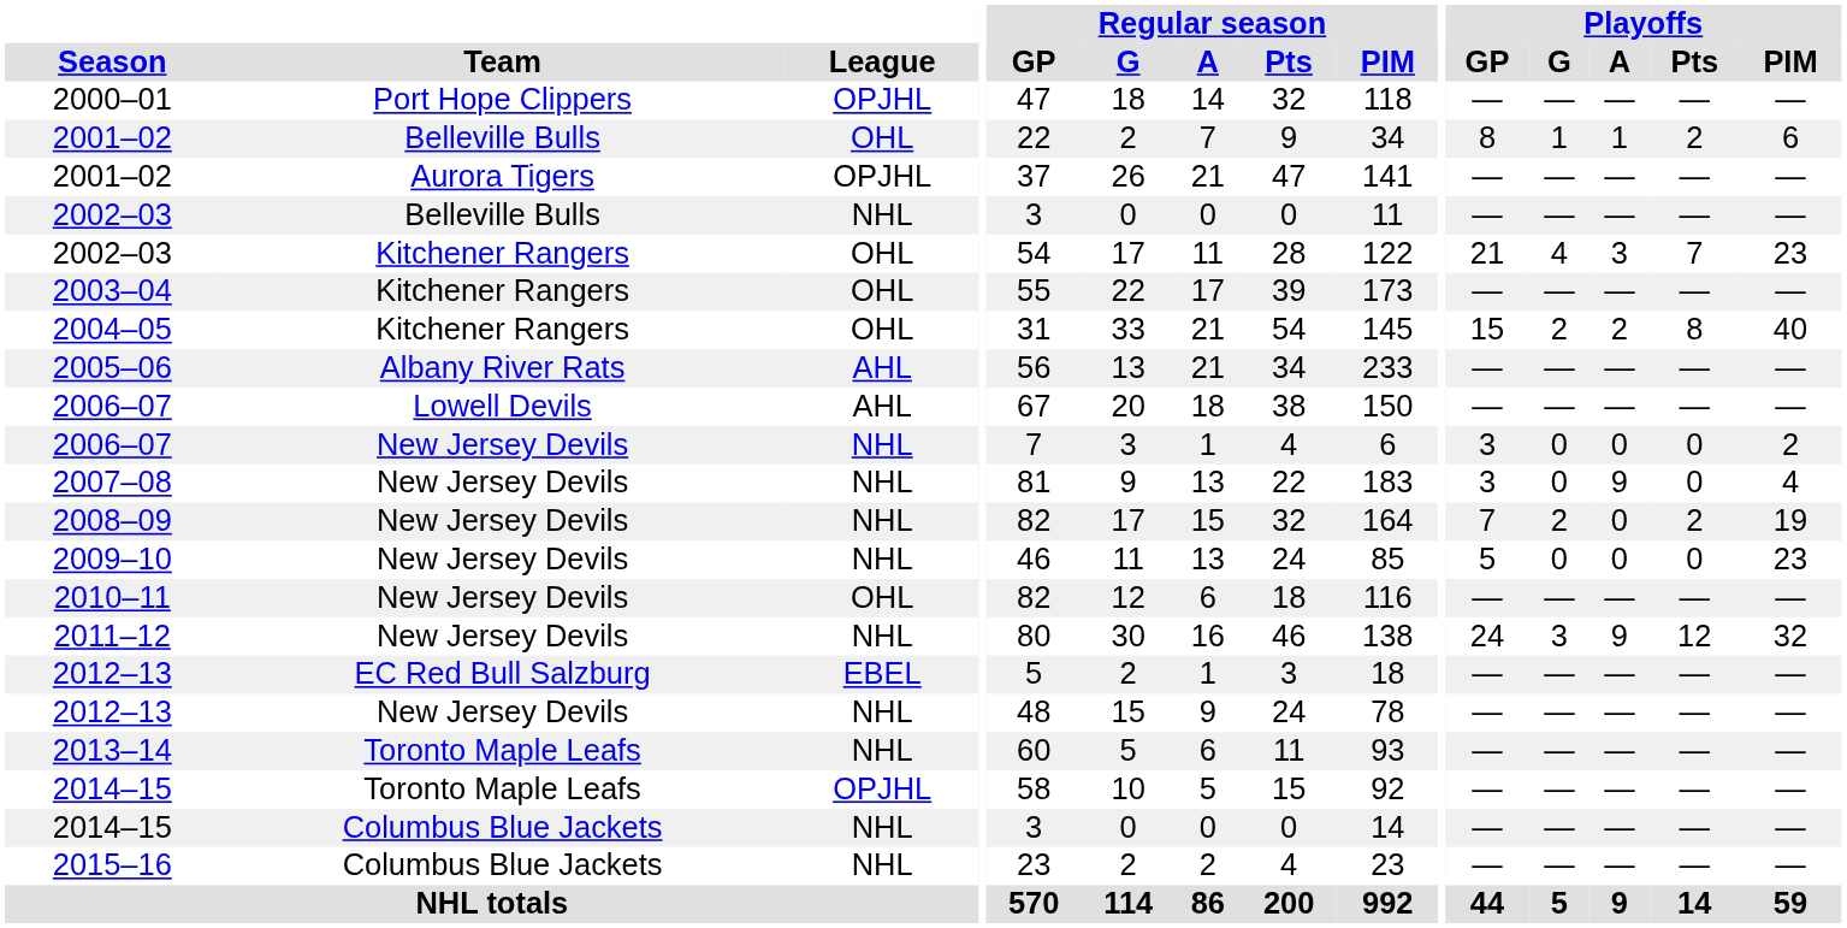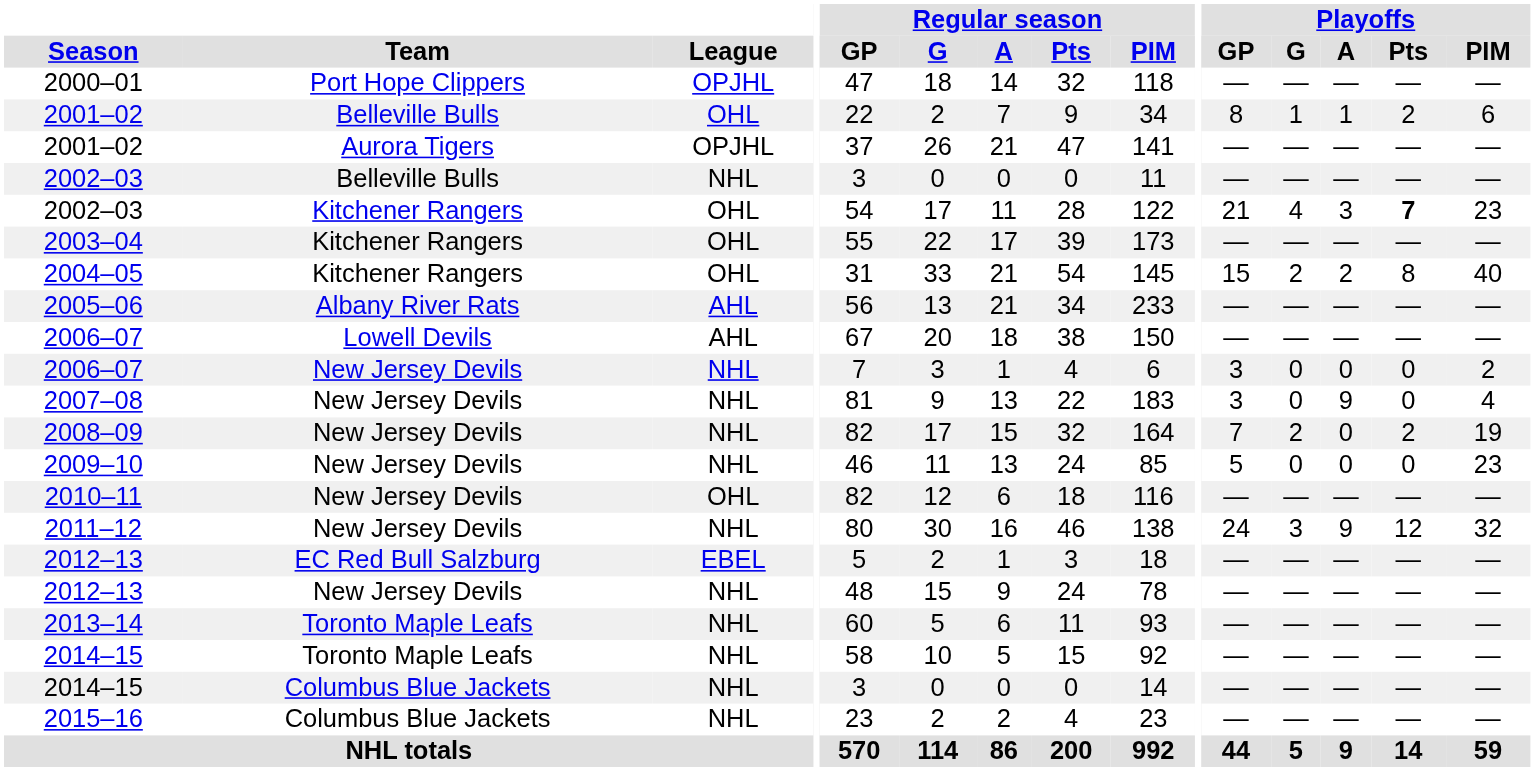2002–03 / Kitchener Rangers | Playoffs / Pts: normal -> bold
2014–15 / Toronto Maple Leafs | League: OPJHL -> NHL
